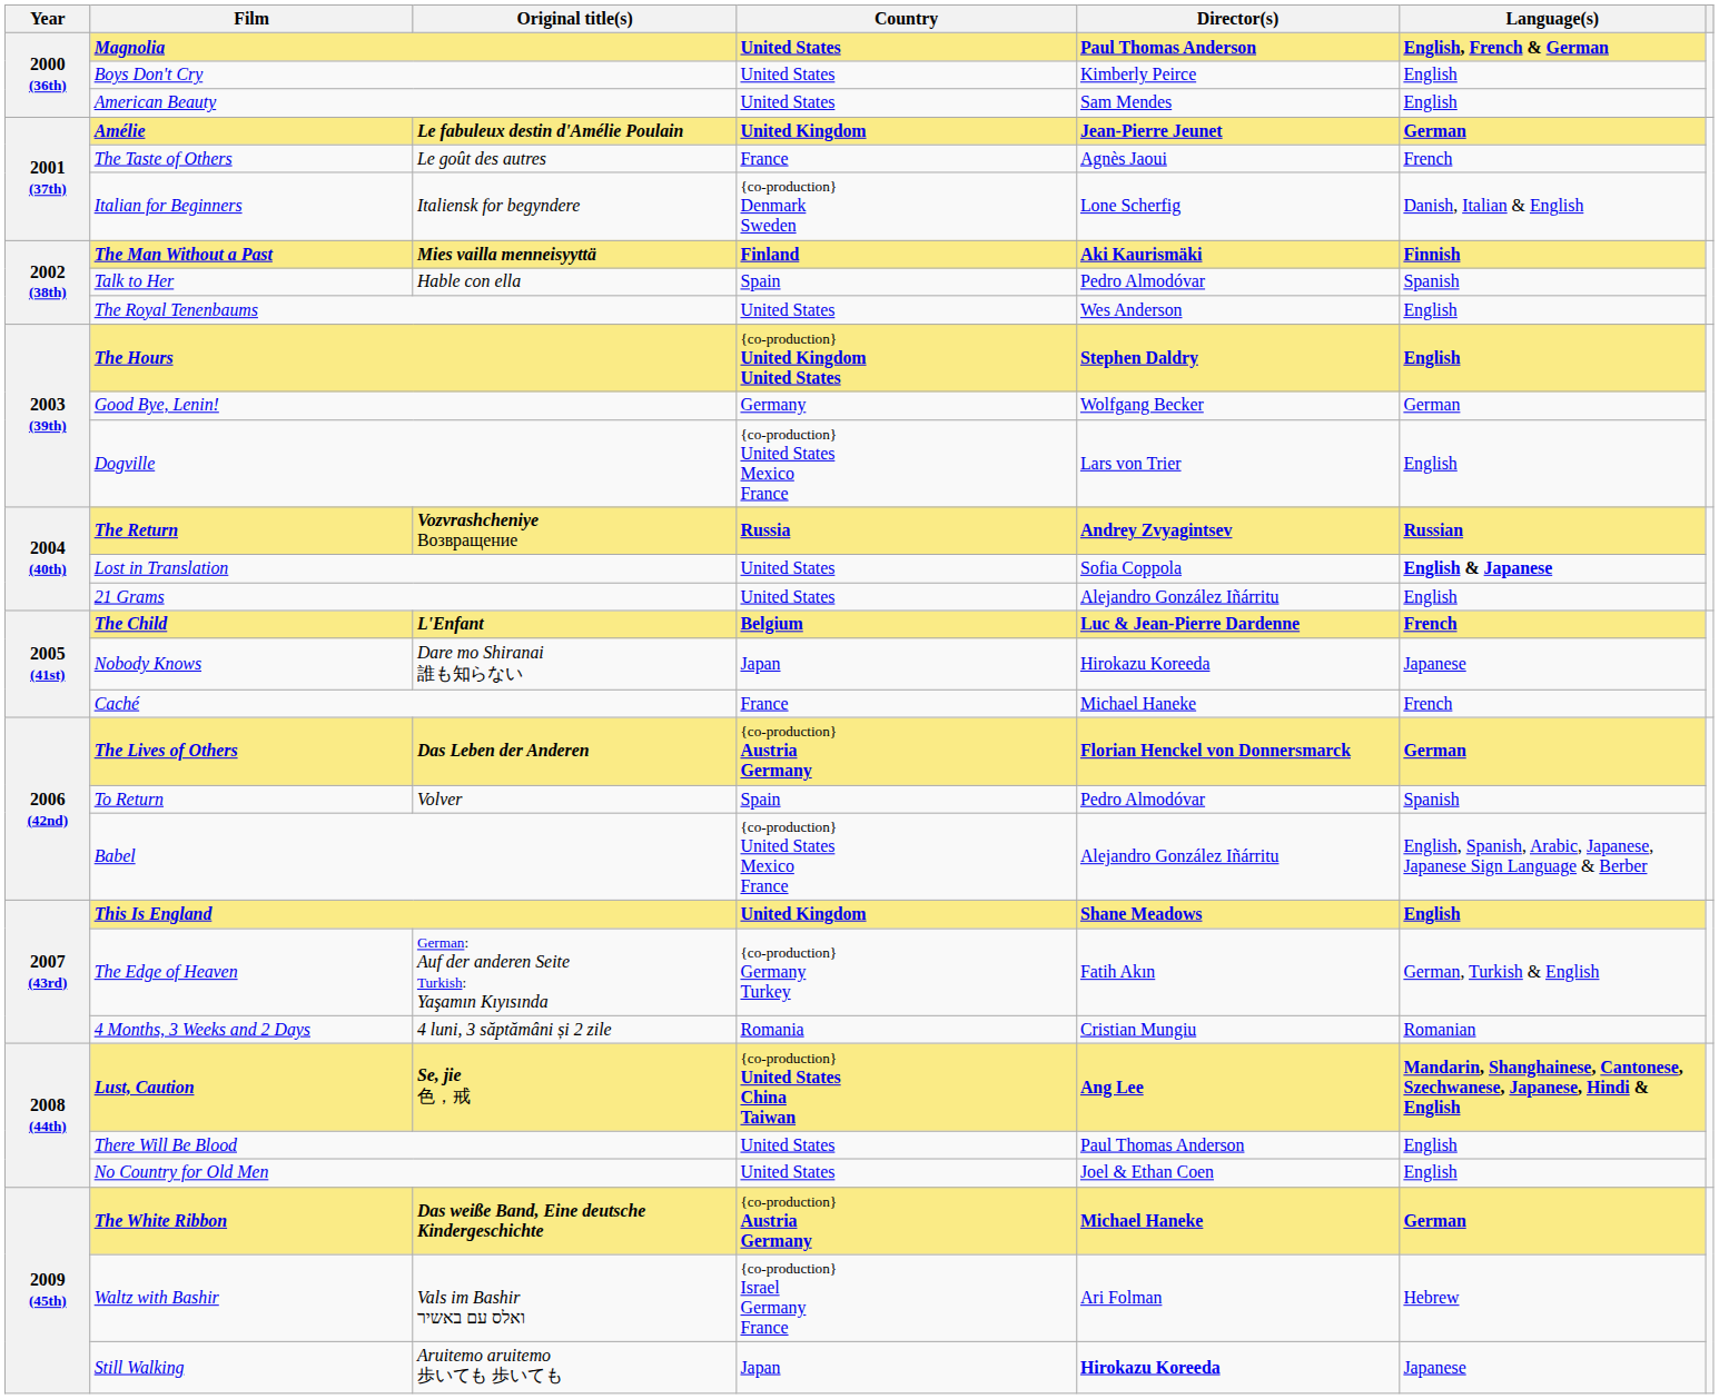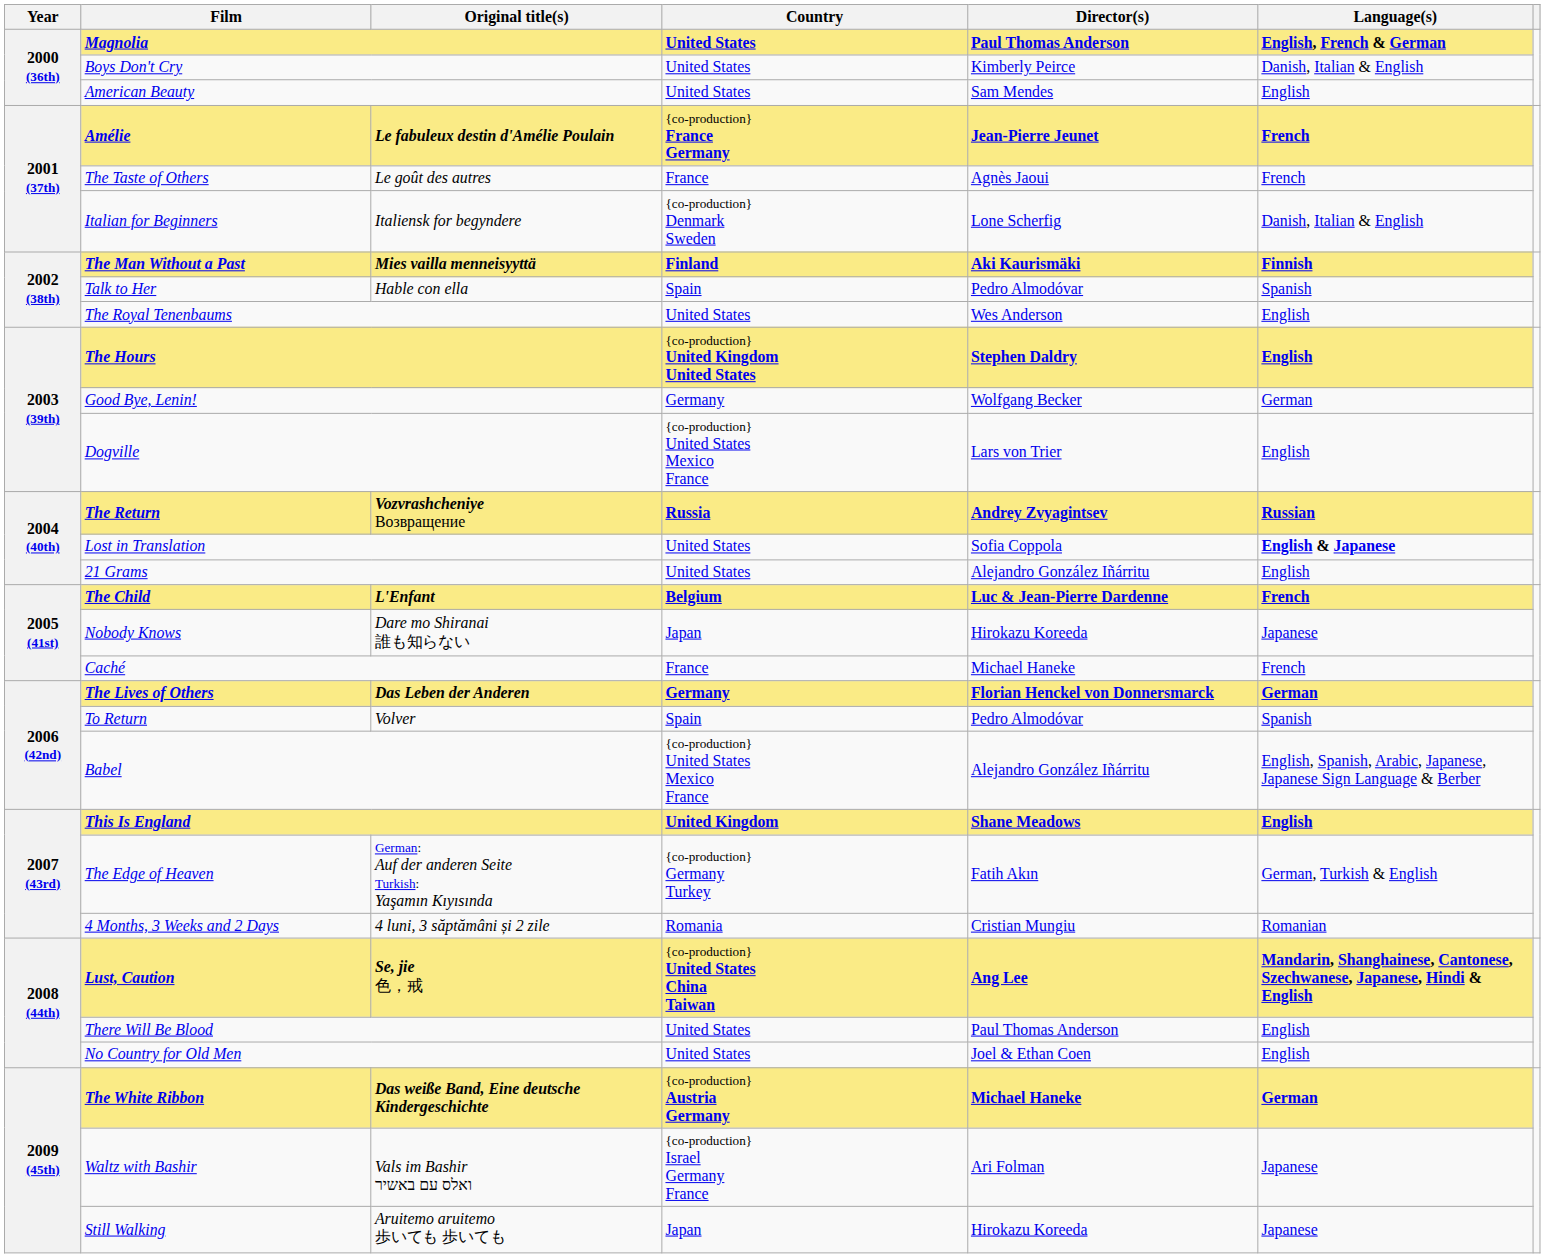Boys Don't Cry | Language(s): English -> Danish, Italian & English
Amélie | Country: United Kingdom -> {co-production} France Germany
Amélie | Language(s): German -> French
The Lives of Others | Country: {co-production} Austria Germany -> Germany
Waltz with Bashir | Language(s): Hebrew -> Japanese
Still Walking | Director(s): bold -> normal
